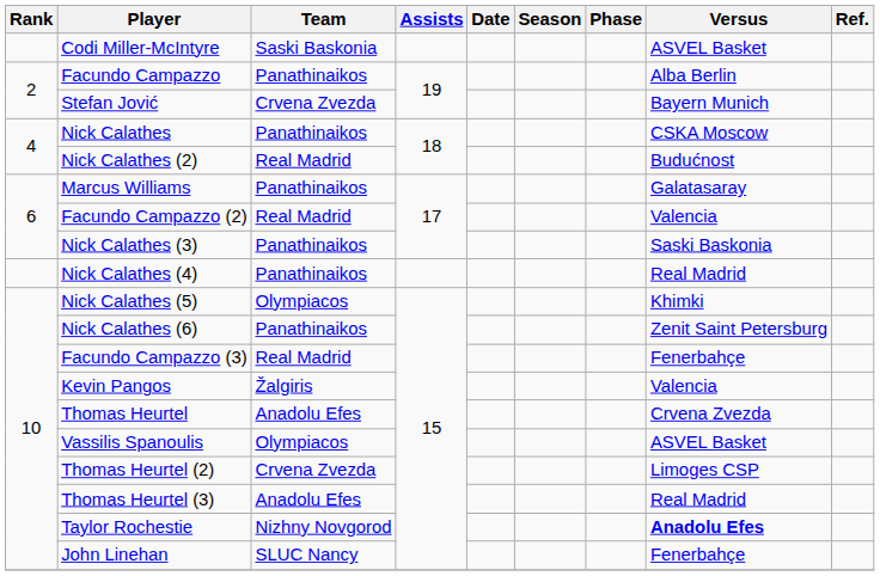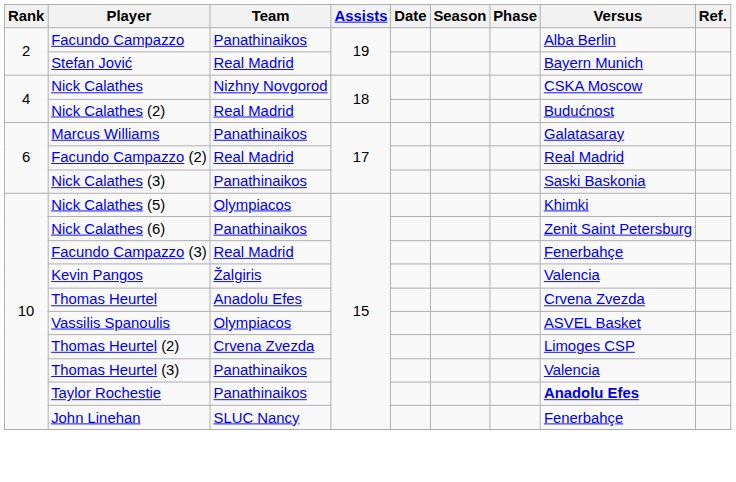- row: Codi Miller-McIntyre | Saski Baskonia | ASVEL Basket
Stefan Jović | Team: Crvena Zvezda -> Real Madrid
Nick Calathes | Team: Panathinaikos -> Nizhny Novgorod
Facundo Campazzo (2) | Versus: Valencia -> Real Madrid
- row: Nick Calathes (4) | Panathinaikos | Real Madrid
Thomas Heurtel (3) | Team: Anadolu Efes -> Panathinaikos
Thomas Heurtel (3) | Versus: Real Madrid -> Valencia
Taylor Rochestie | Team: Nizhny Novgorod -> Panathinaikos
